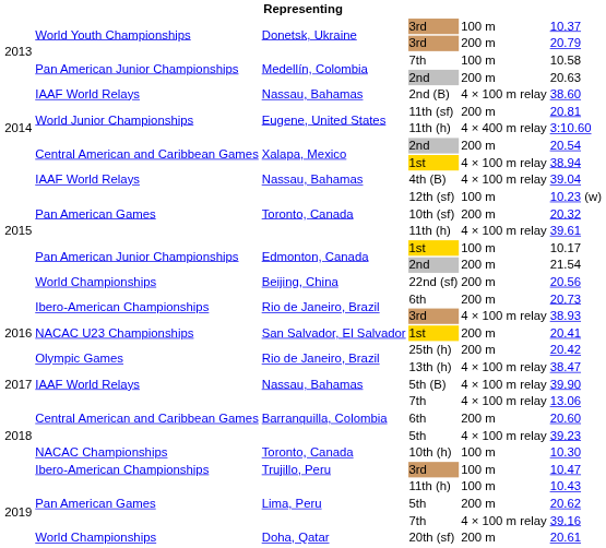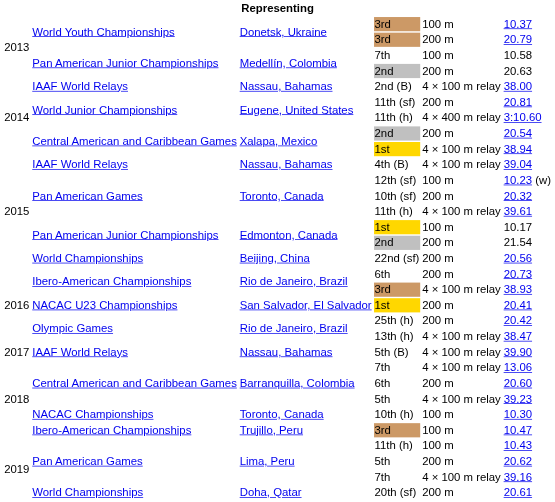2nd (B) | column 6: 38.60 -> 38.00
